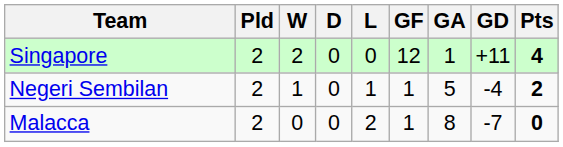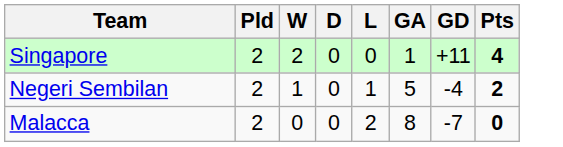- column: GF | 12 | 1 | 1
